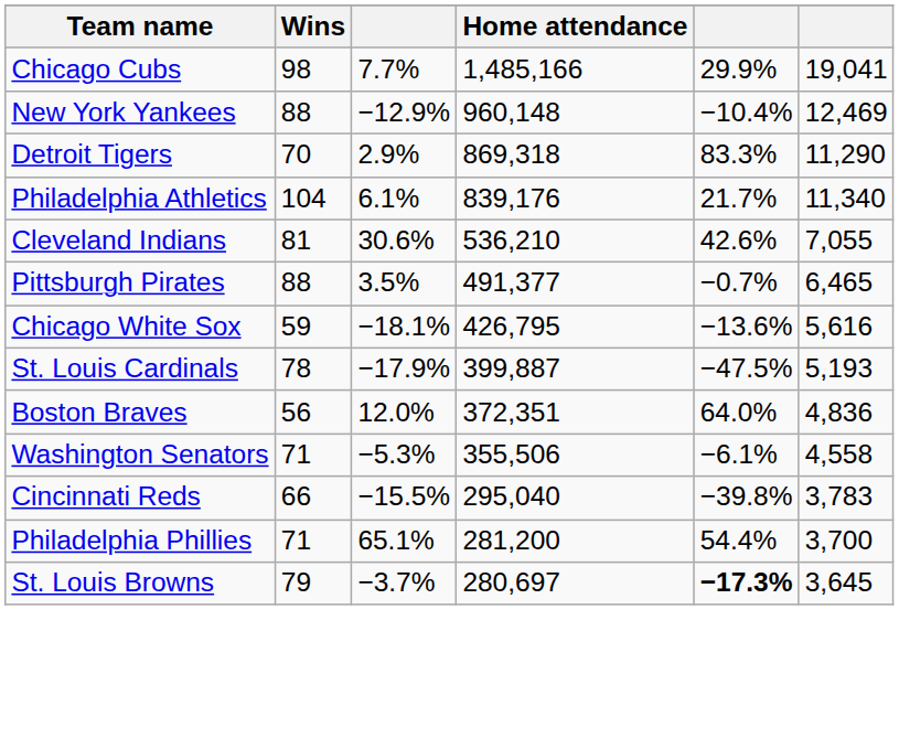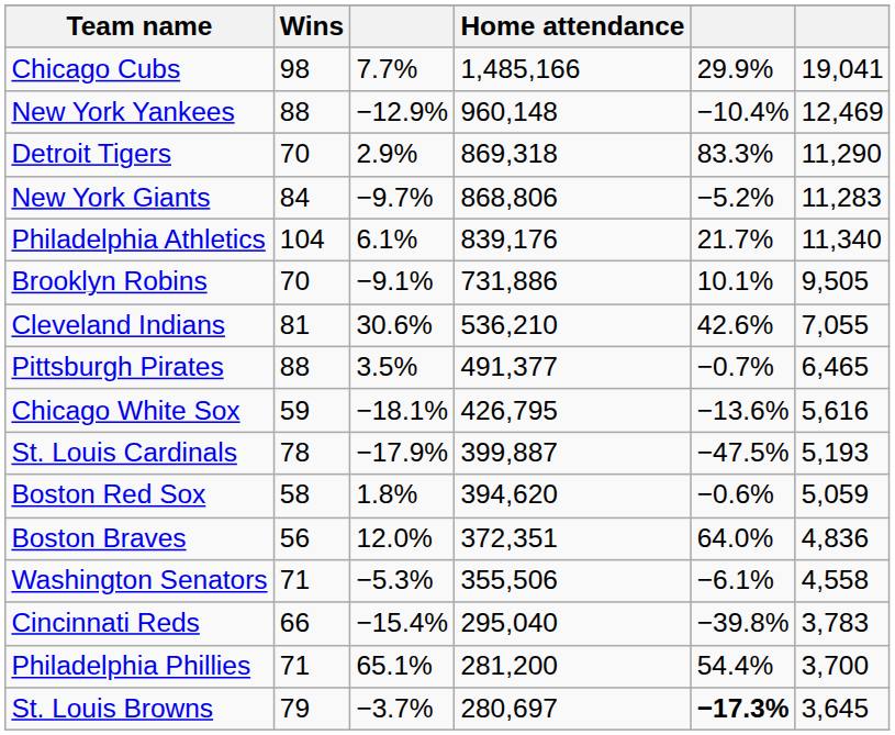+ row: New York Giants | 84 | −9.7% | 868,806 | −5.2% | 11,283
+ row: Brooklyn Robins | 70 | −9.1% | 731,886 | 10.1% | 9,505
+ row: Boston Red Sox | 58 | 1.8% | 394,620 | −0.6% | 5,059
Cincinnati Reds | column 3: −15.5% -> −15.4%
